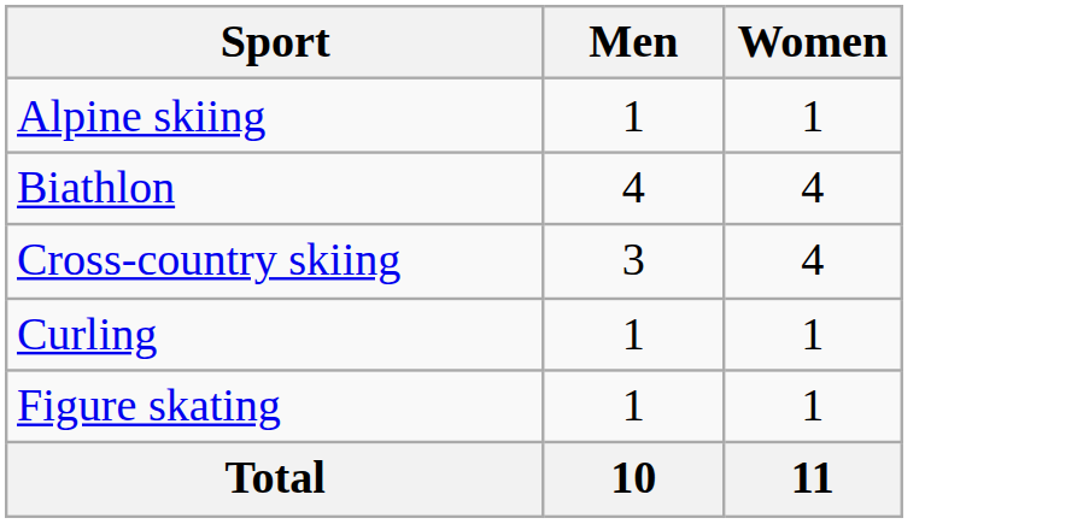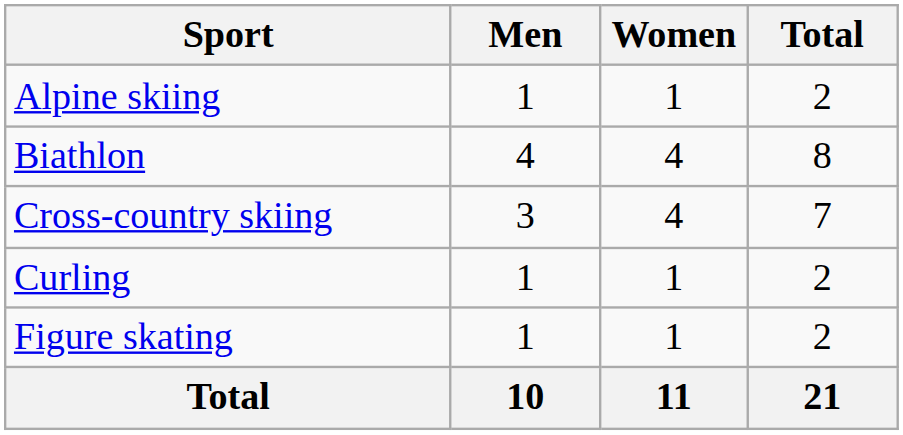+ column: Total | 2 | 8 | 7 | 2 | 2 | 21
